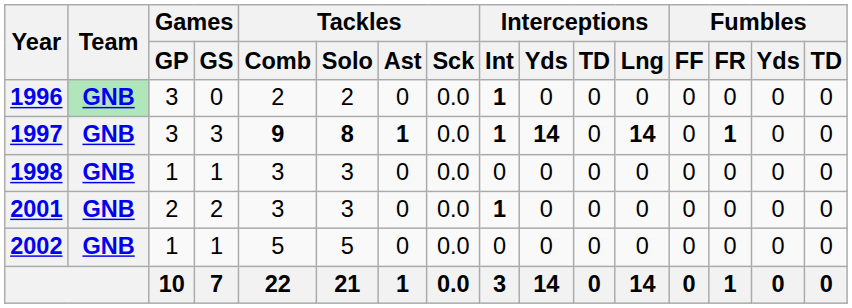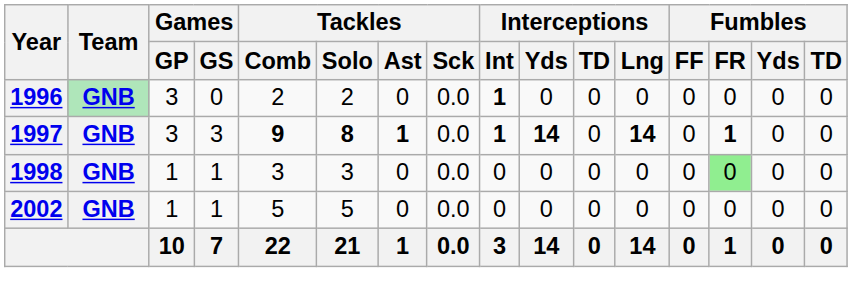1998 | Fumbles / FR: no background -> lightgreen background
- row: 2001 | GNB | 2 | 2 | 3 | 3 | 0 | 0.0 | 1 | 0 | 0 | 0 | 0 | 0 | 0 | 0
